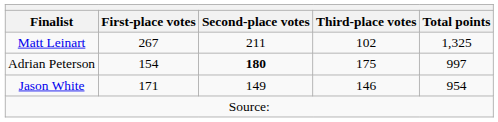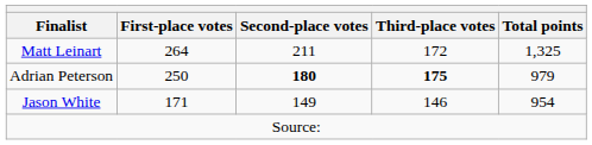Matt Leinart | First-place votes: 267 -> 264
Matt Leinart | Third-place votes: 102 -> 172
Adrian Peterson | First-place votes: 154 -> 250
Adrian Peterson | Third-place votes: normal -> bold
Adrian Peterson | Total points: 997 -> 979
